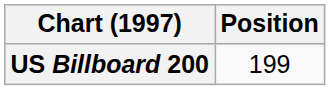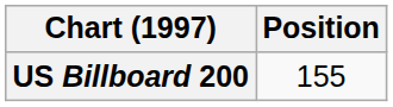US Billboard 200 | Position: 199 -> 155
